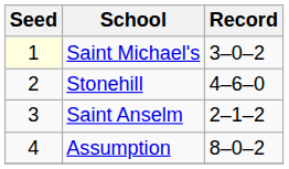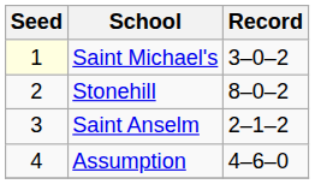Stonehill | Record: 4–6–0 -> 8–0–2
Assumption | Record: 8–0–2 -> 4–6–0
